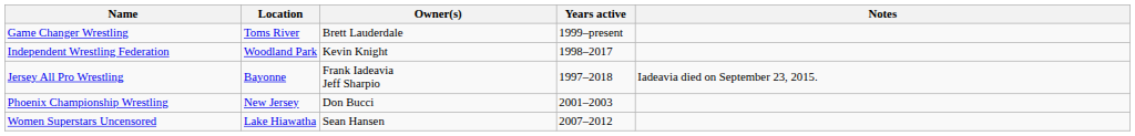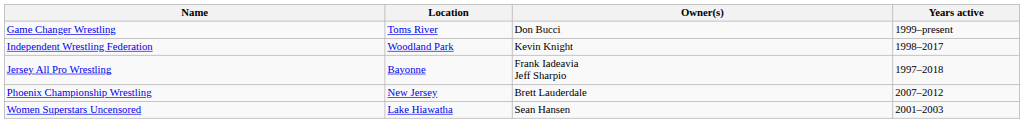- column: Notes | Iadeavia died on September 23, 2015.
Game Changer Wrestling | Owner(s): Brett Lauderdale -> Don Bucci
Phoenix Championship Wrestling | Owner(s): Don Bucci -> Brett Lauderdale
Phoenix Championship Wrestling | Years active: 2001–2003 -> 2007–2012
Women Superstars Uncensored | Years active: 2007–2012 -> 2001–2003
